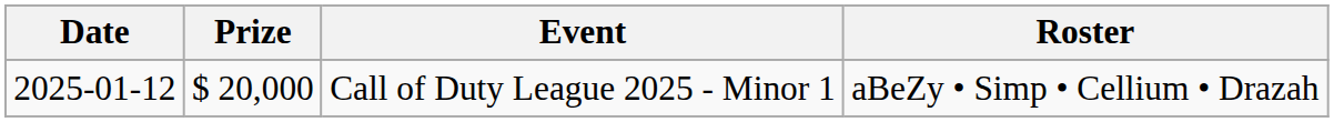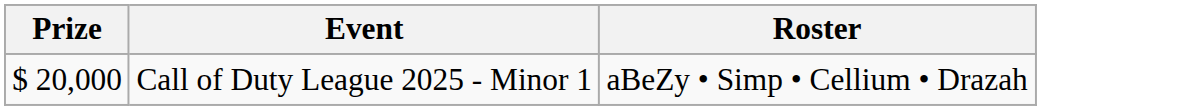- column: Date | 2025-01-12
